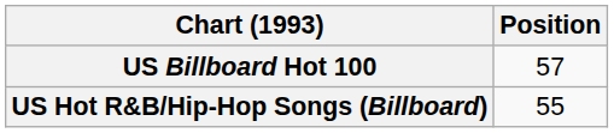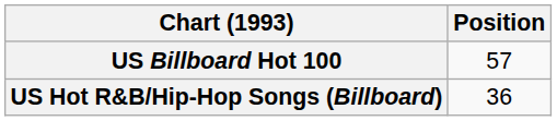US Hot R&B/Hip-Hop Songs (Billboard) | Position: 55 -> 36
